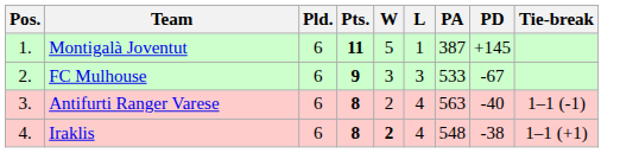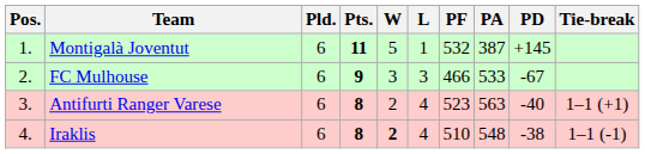+ column: PF | 532 | 466 | 523 | 510
Antifurti Ranger Varese | Tie-break: 1–1 (-1) -> 1–1 (+1)
Iraklis | Tie-break: 1–1 (+1) -> 1–1 (-1)
